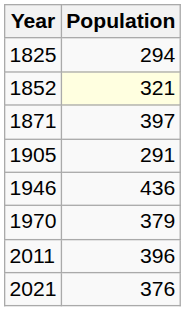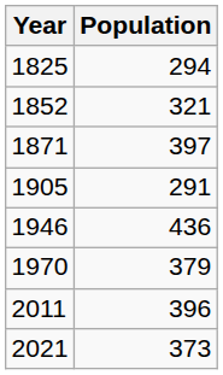1852 | Population: lightyellow background -> no background
2021 | Population: 376 -> 373
